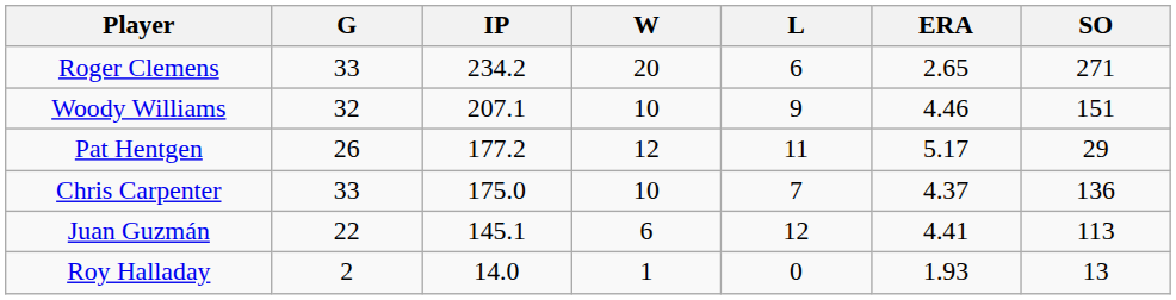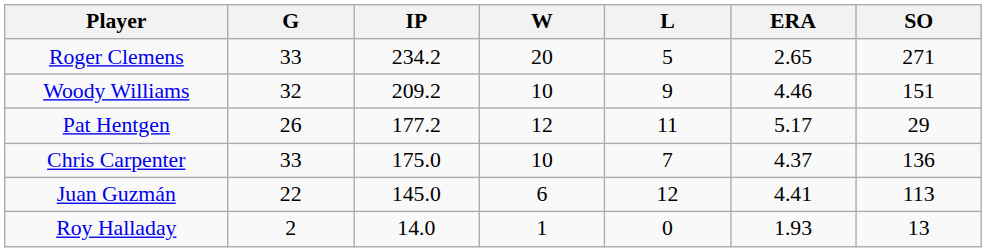Roger Clemens | L: 6 -> 5
Woody Williams | IP: 207.1 -> 209.2
Juan Guzmán | IP: 145.1 -> 145.0
